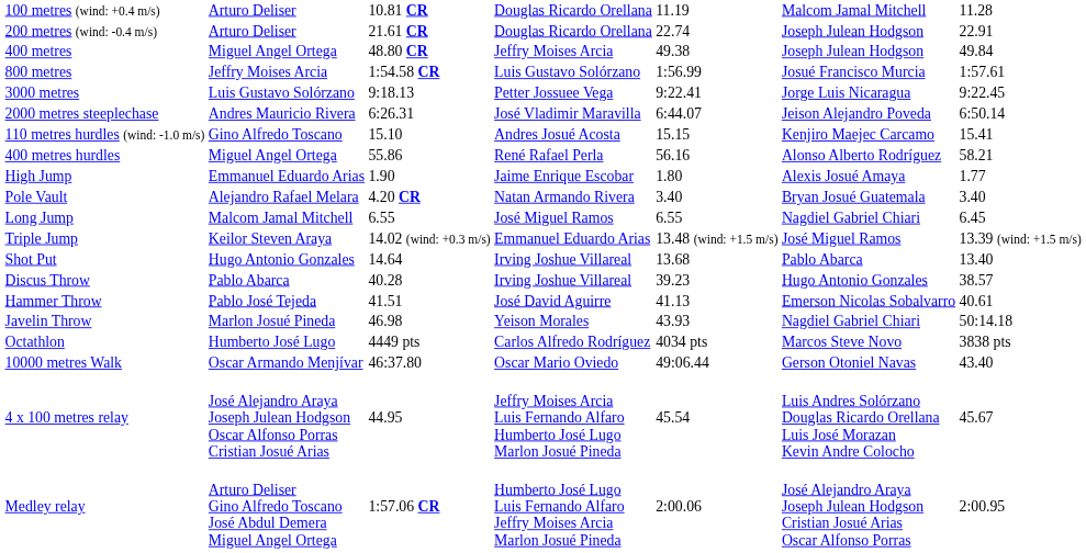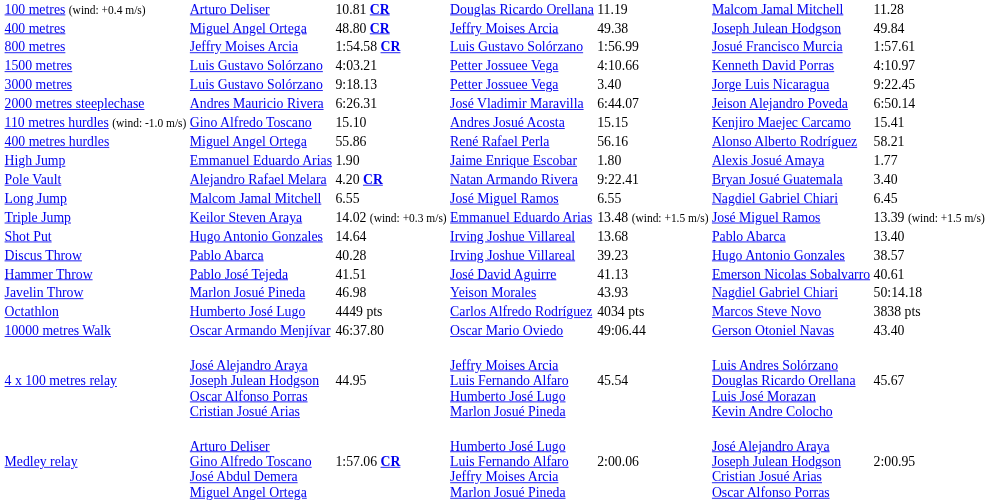- row: 200 metres (wind: -0.4 m/s) | Arturo Deliser | 21.61 CR | Douglas Ricardo Orellana | 22.74 | Joseph Julean Hodgson | 22.91
+ row: 1500 metres | Luis Gustavo Solórzano | 4:03.21 | Petter Jossuee Vega | 4:10.66 | Kenneth David Porras | 4:10.97
3000 metres | column 5: 9:22.41 -> 3.40
Pole Vault | column 5: 3.40 -> 9:22.41
